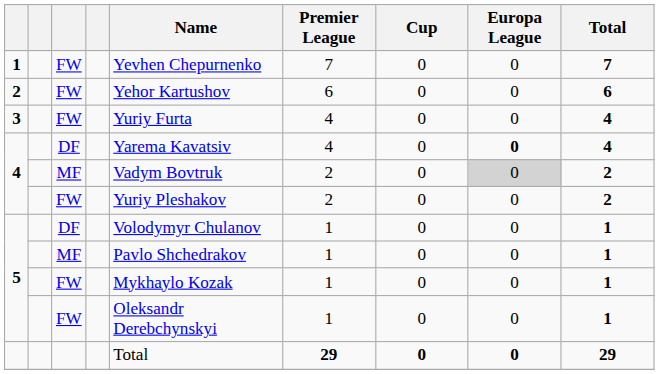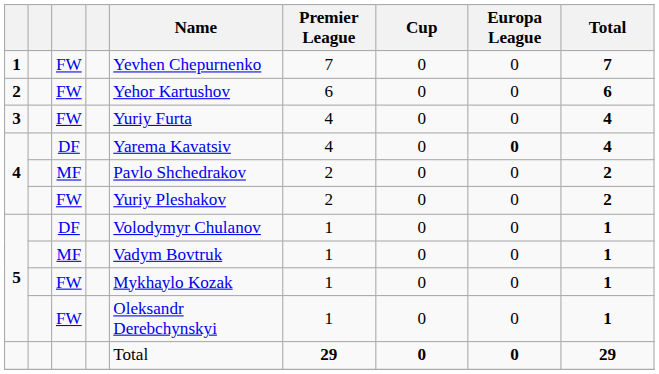4 / MF | Name: Vadym Bovtruk -> Pavlo Shchedrakov
4 / MF | Europa League: lightgrey background -> no background
5 / MF | Name: Pavlo Shchedrakov -> Vadym Bovtruk
